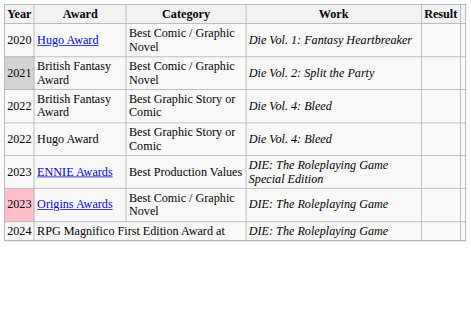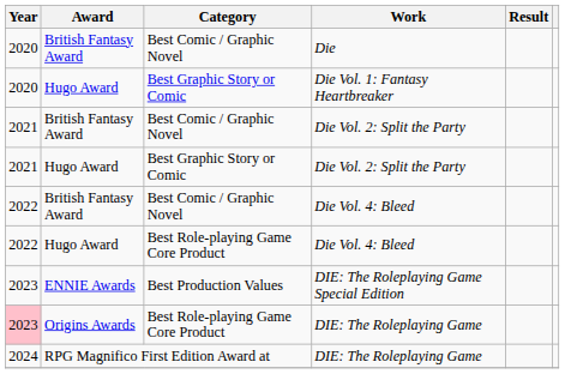+ row: 2020 | British Fantasy Award | Best Comic / Graphic Novel | Die
Die Vol. 1: Fantasy Heartbreaker | Category: Best Comic / Graphic Novel -> Best Graphic Story or Comic
British Fantasy Award / Die Vol. 2: Split the Party | Year: lightgrey background -> no background
+ row: 2021 | Hugo Award | Best Graphic Story or Comic | Die Vol. 2: Split the Party
British Fantasy Award / Die Vol. 4: Bleed | Category: Best Graphic Story or Comic -> Best Comic / Graphic Novel
Hugo Award / Die Vol. 4: Bleed | Category: Best Graphic Story or Comic -> Best Role-playing Game Core Product
Origins Awards / DIE: The Roleplaying Game | Category: Best Comic / Graphic Novel -> Best Role-playing Game Core Product
